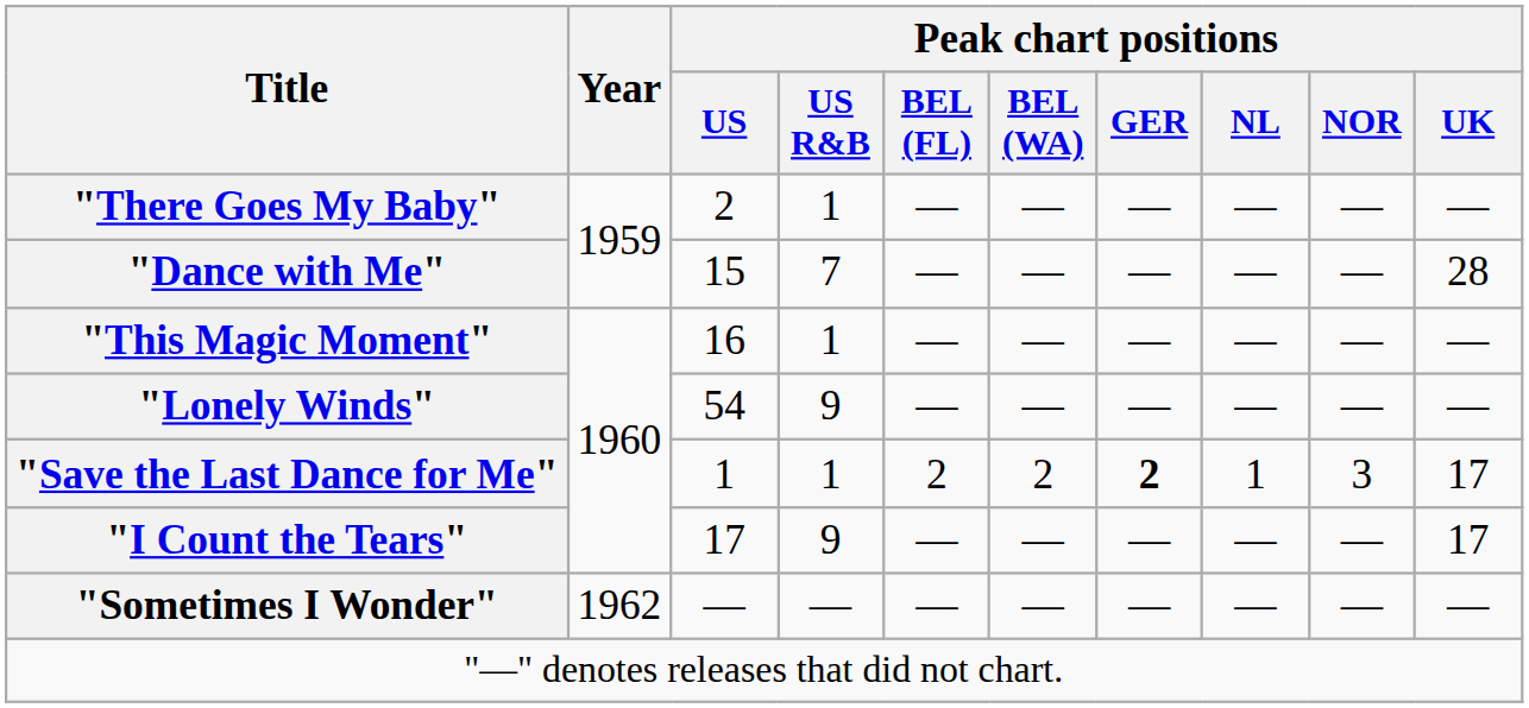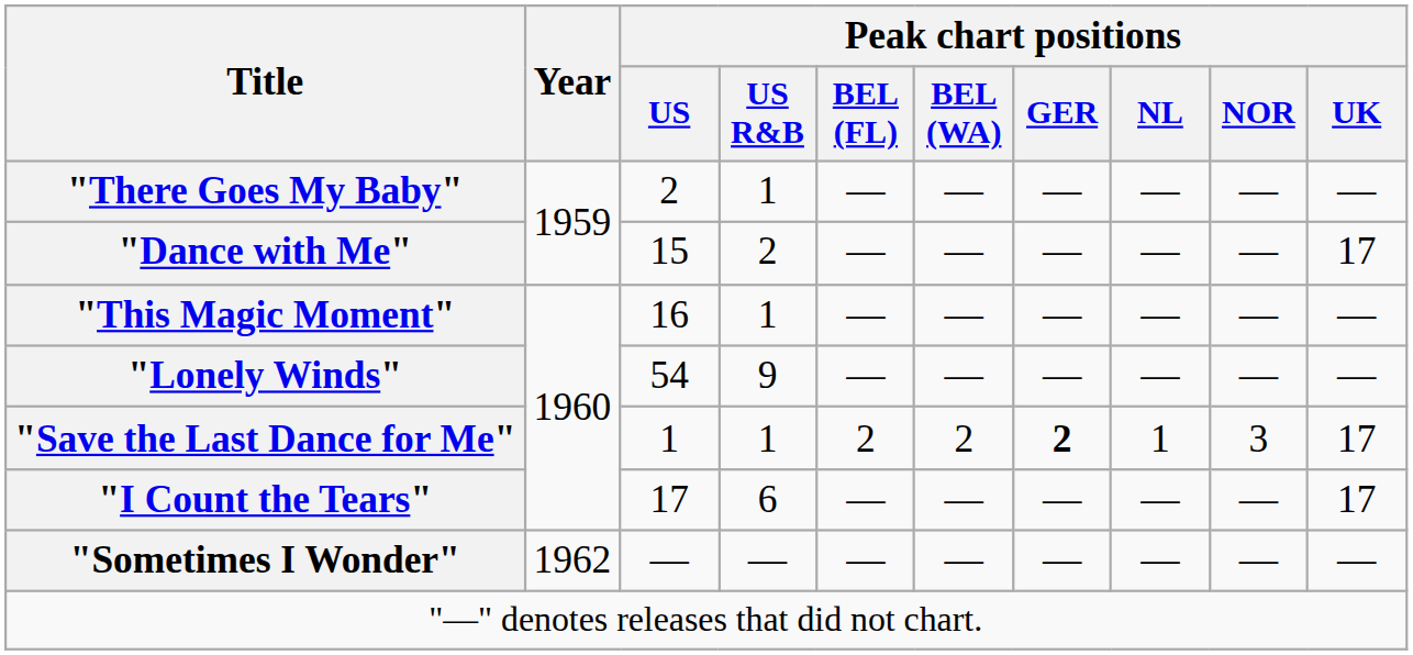"Dance with Me" | Peak chart positions / US R&B: 7 -> 2
"Dance with Me" | Peak chart positions / UK: 28 -> 17
"I Count the Tears" | Peak chart positions / US R&B: 9 -> 6
